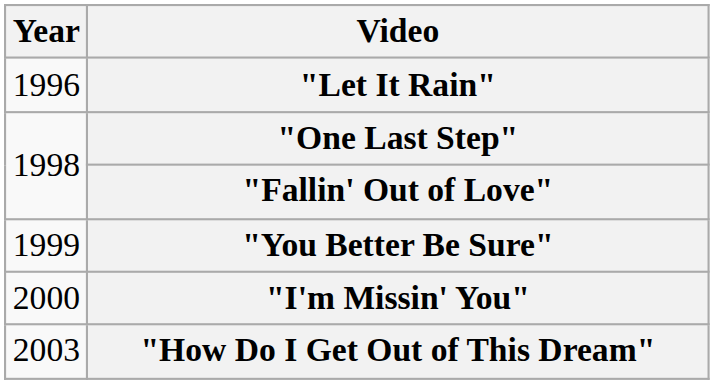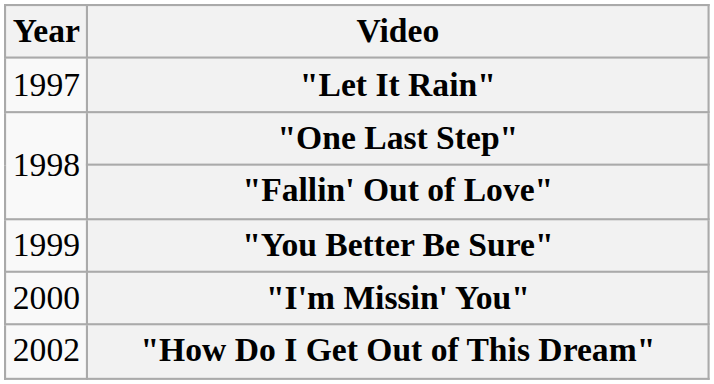"Let It Rain" | Year: 1996 -> 1997
"How Do I Get Out of This Dream" | Year: 2003 -> 2002
